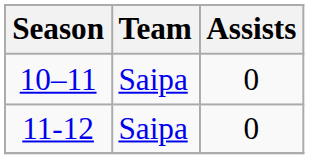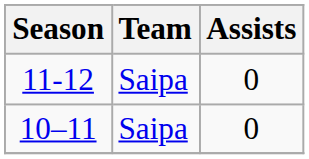rows swapped: 10–11 <-> 11-12
